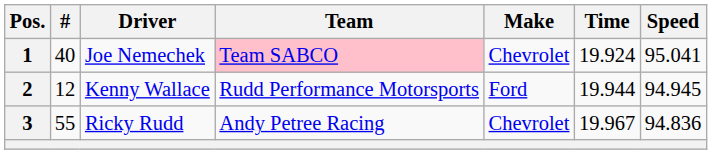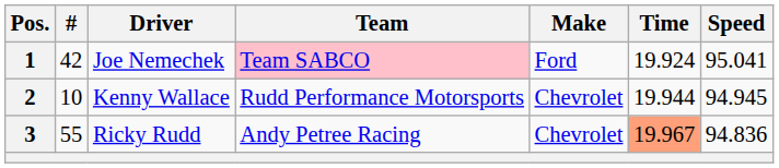1 | #: 40 -> 42
1 | Make: Chevrolet -> Ford
2 | #: 12 -> 10
2 | Make: Ford -> Chevrolet
3 | Time: no background -> lightsalmon background
